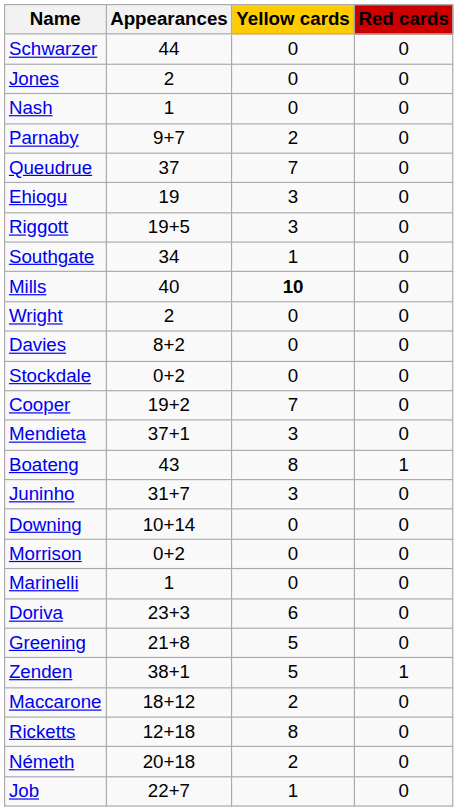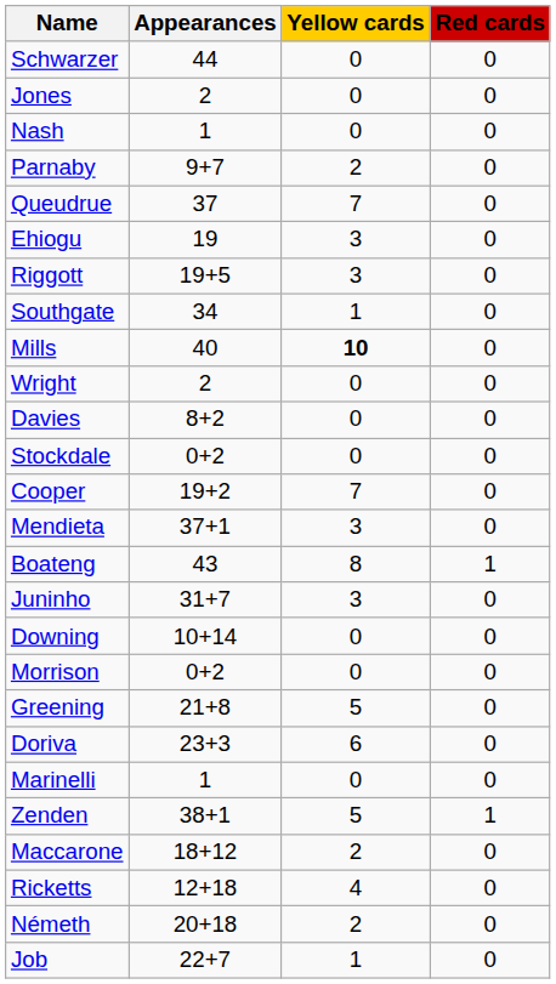rows swapped: Greening <-> Marinelli
Ricketts | Yellow cards: 8 -> 4
